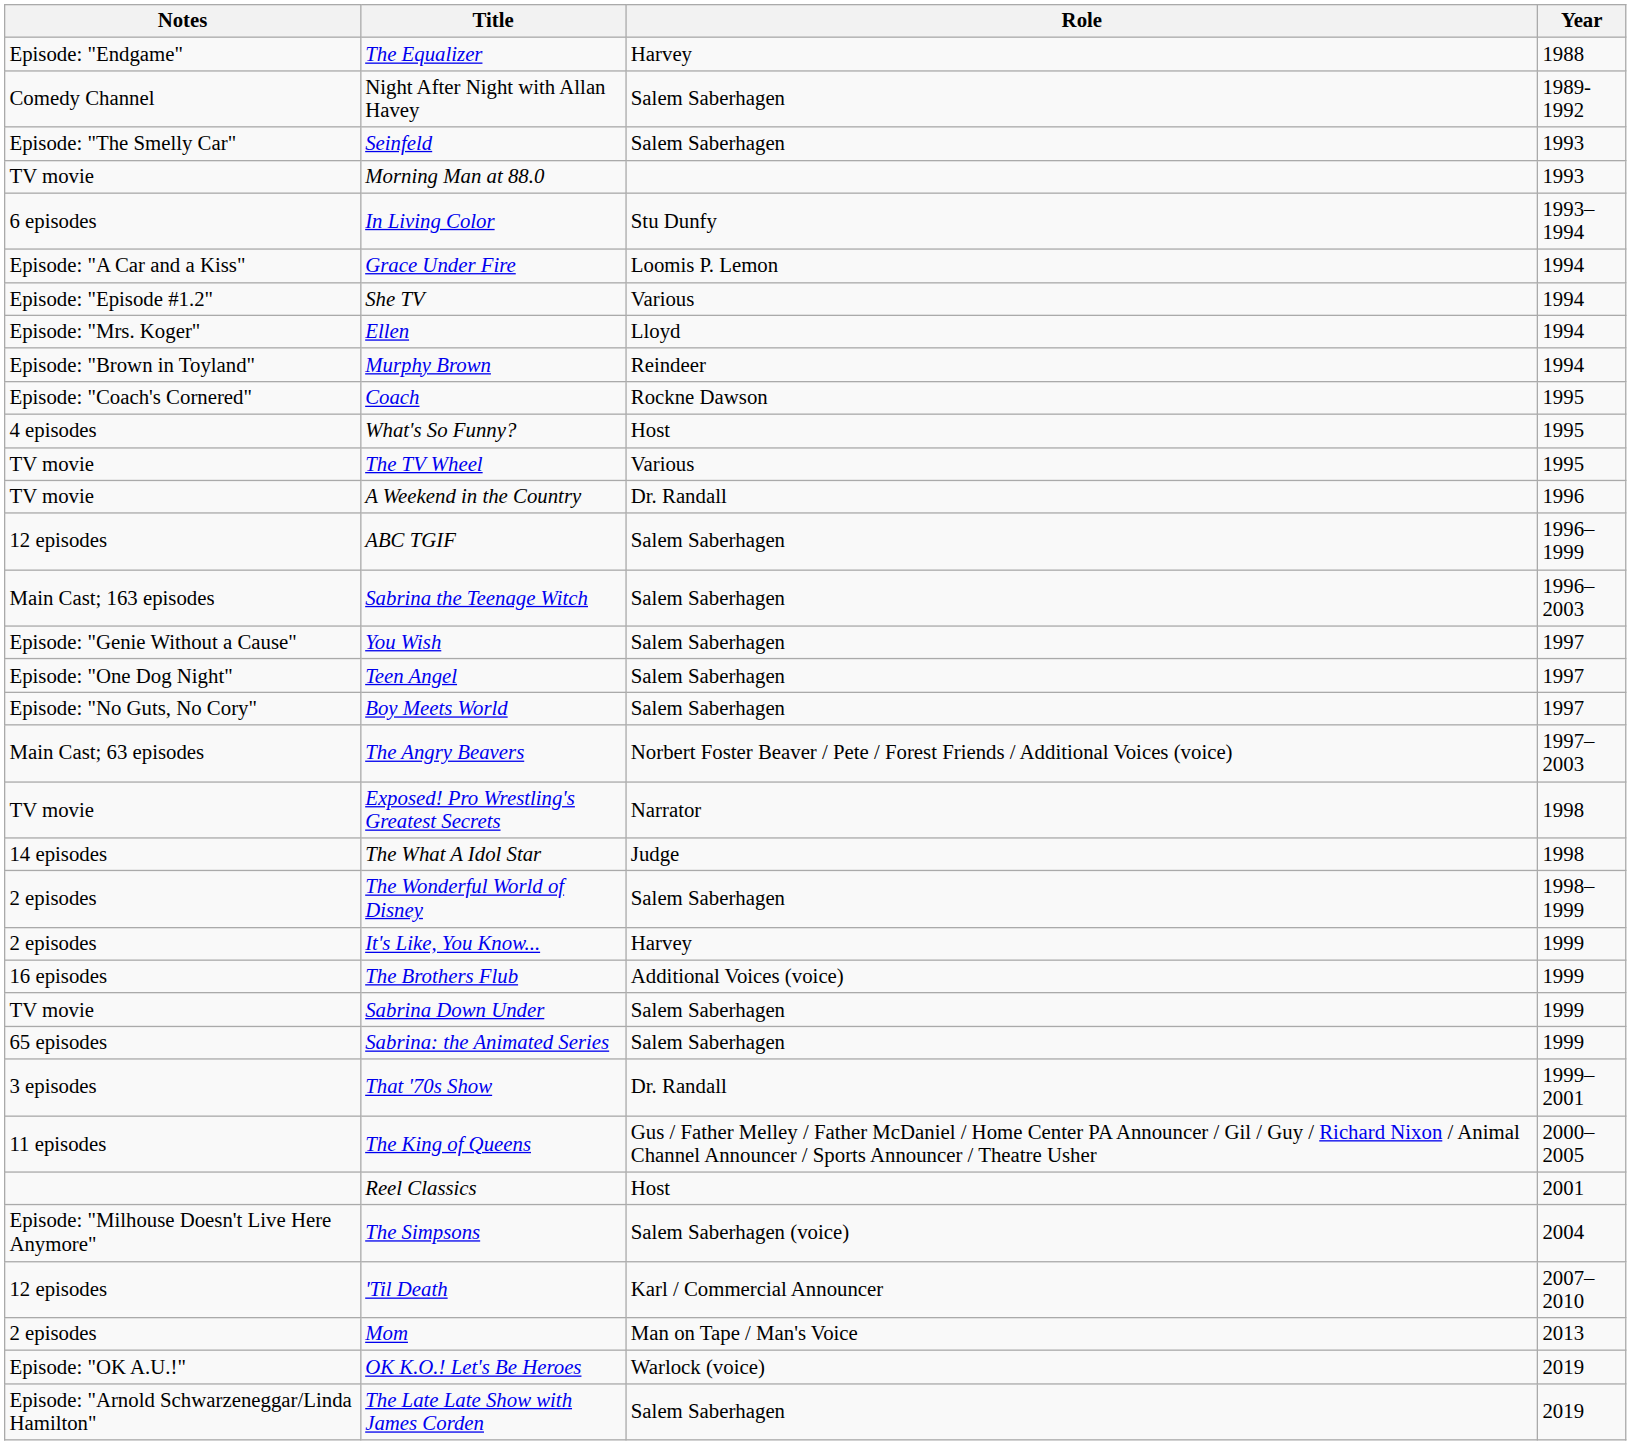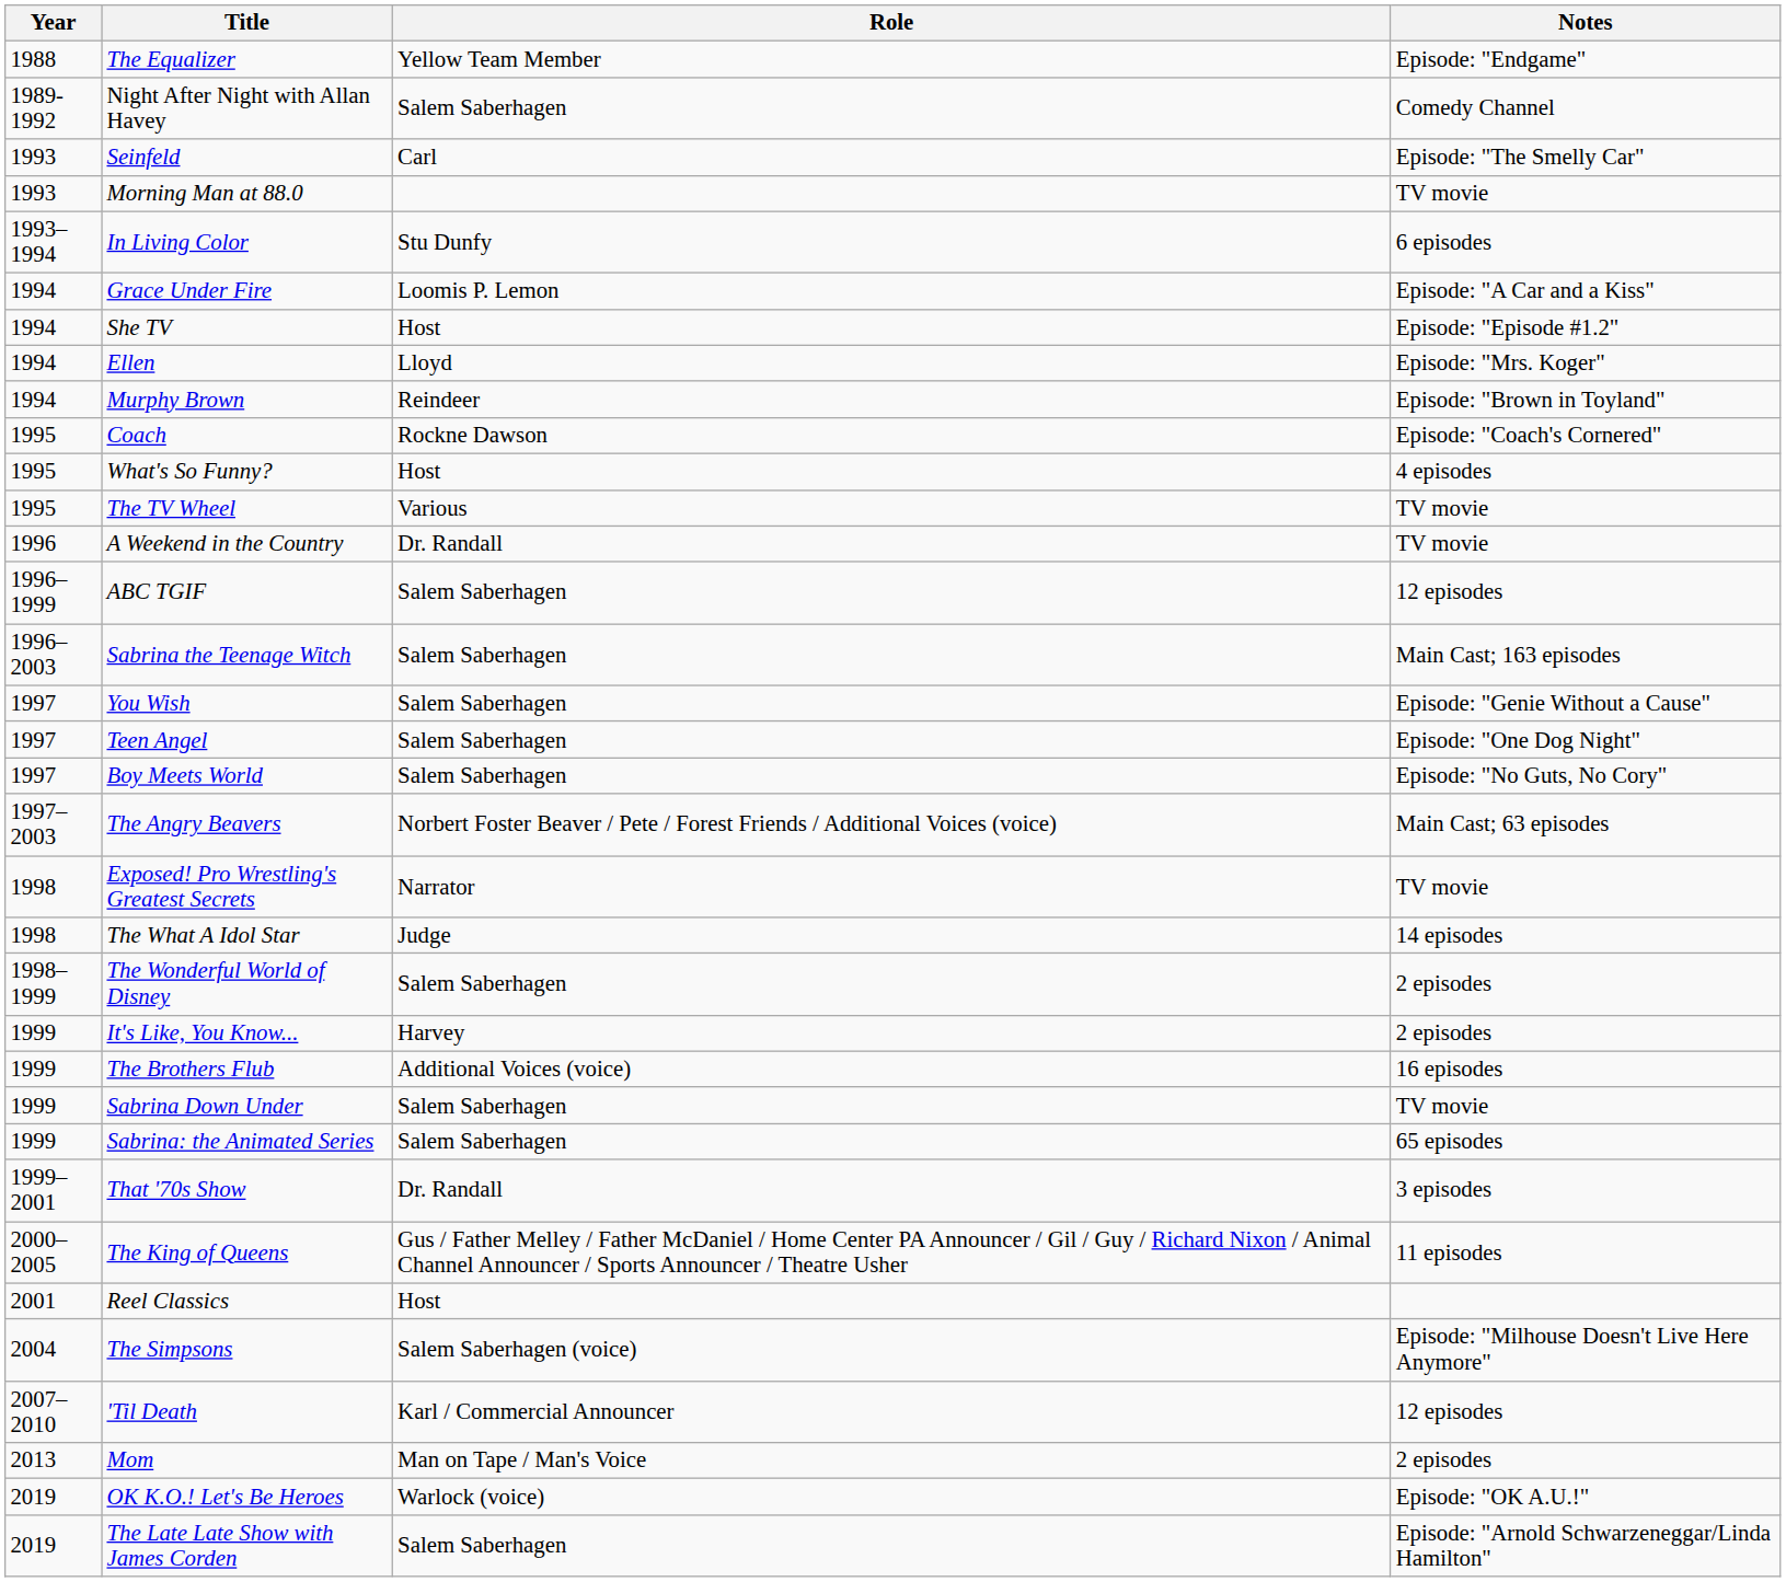columns swapped: Year <-> Notes
The Equalizer | Role: Harvey -> Yellow Team Member
Seinfeld | Role: Salem Saberhagen -> Carl
She TV | Role: Various -> Host
